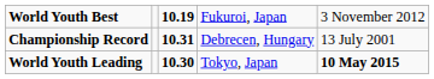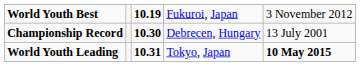Championship Record | column 3: 10.31 -> 10.30
World Youth Leading | column 3: 10.30 -> 10.31
